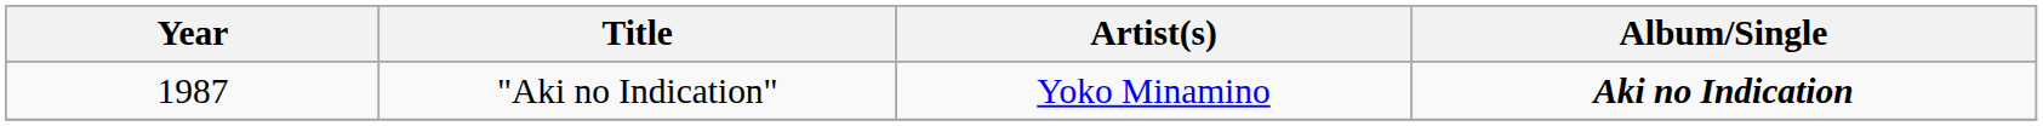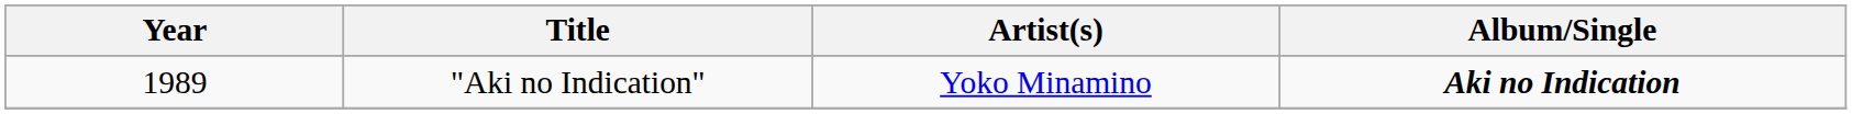"Aki no Indication" | Year: 1987 -> 1989
